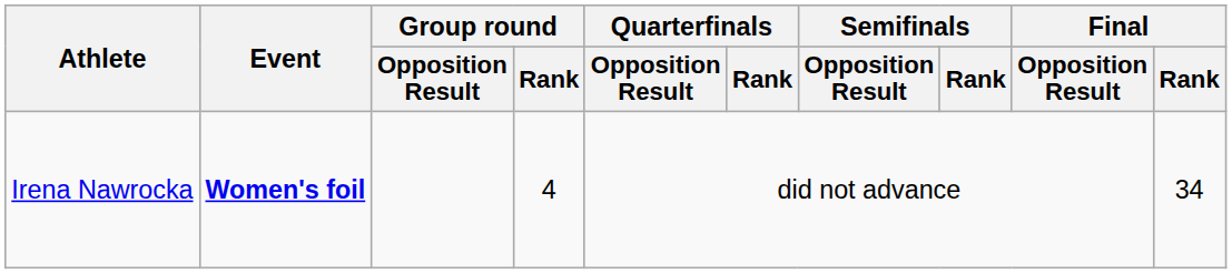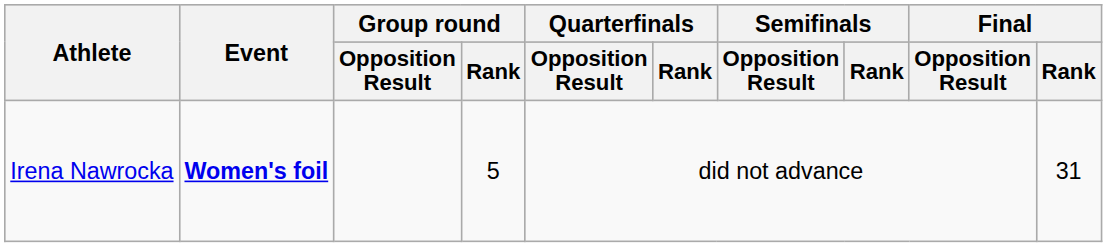Irena Nawrocka | Group round / Rank: 4 -> 5
Irena Nawrocka | Final / Rank: 34 -> 31
